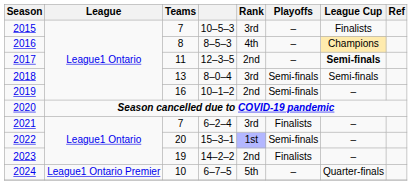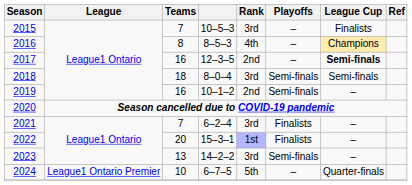2017 | Teams: 11 -> 16
2018 | Teams: 13 -> 18
2022 | Playoffs: Semi-finals -> Finalists
2023 | Teams: 19 -> 13
2023 | Rank: 2nd -> 3rd
2023 | Playoffs: Finalists -> Semi-finals
